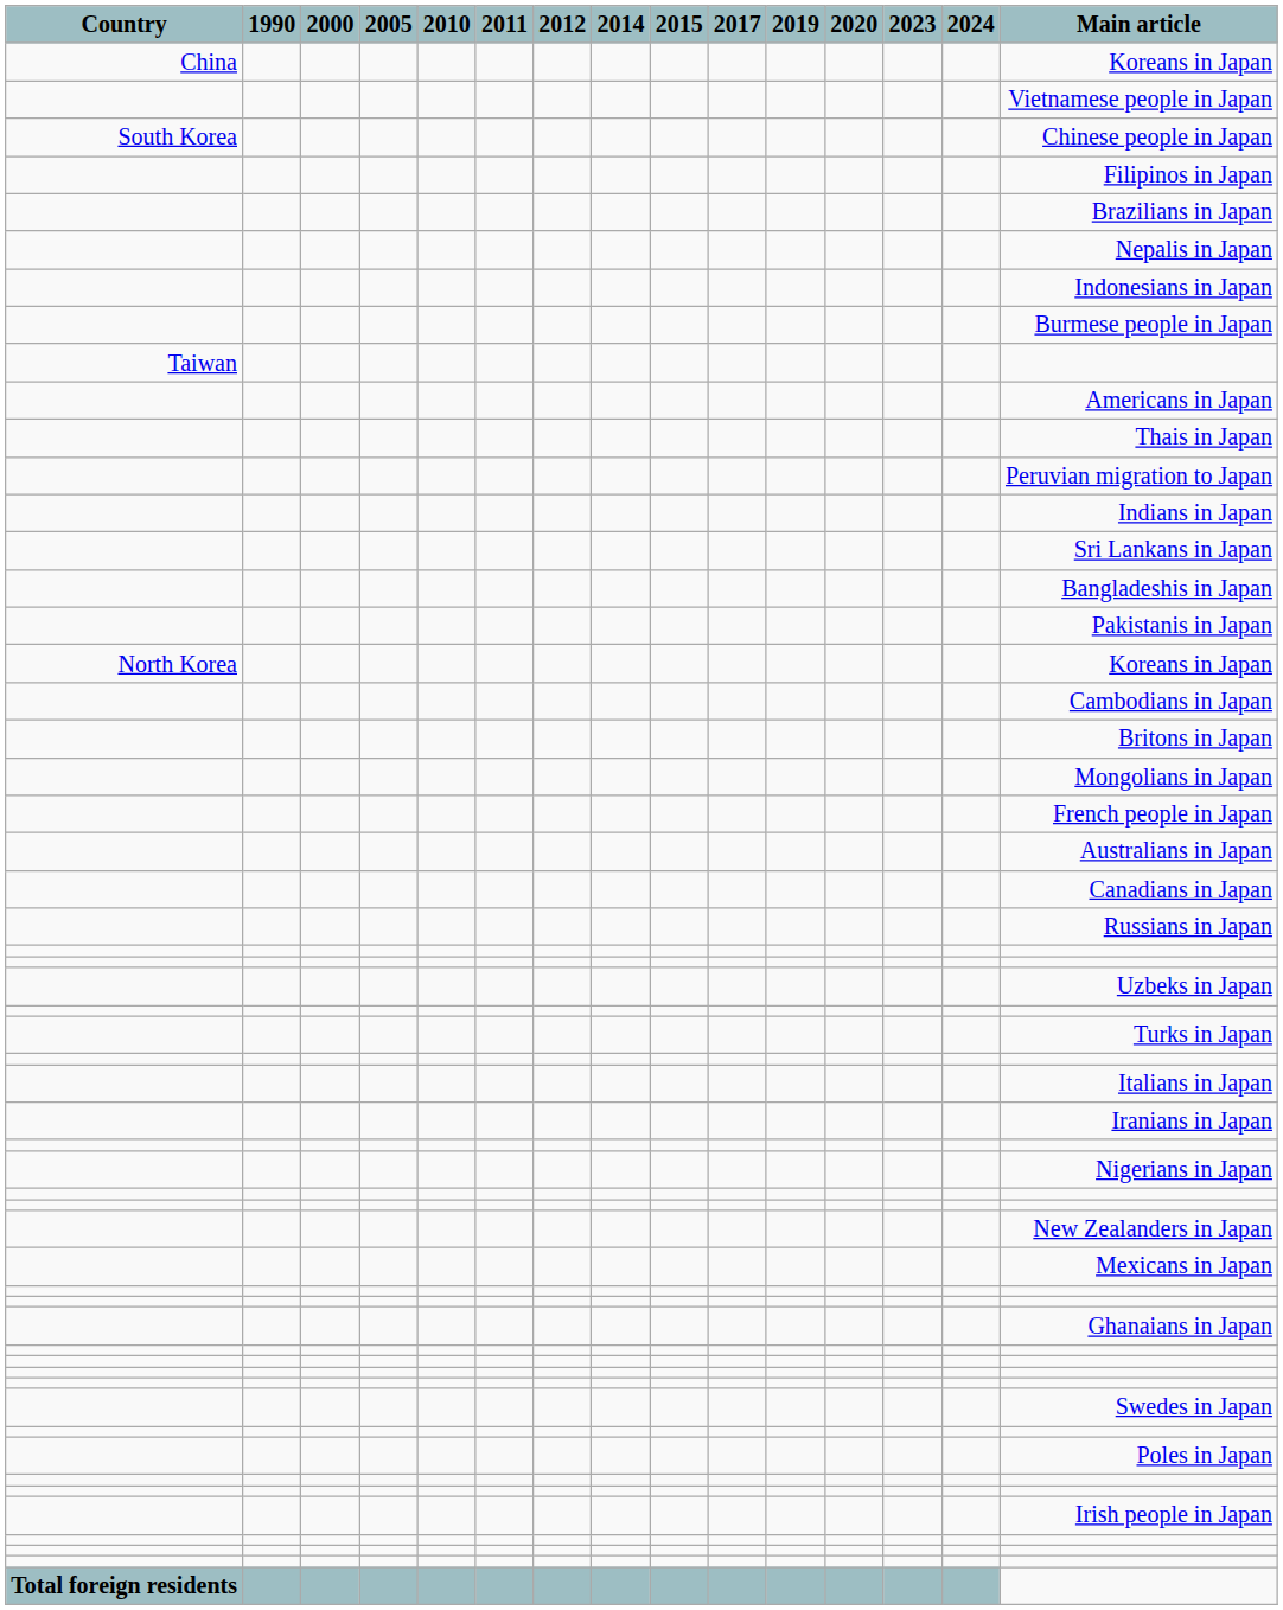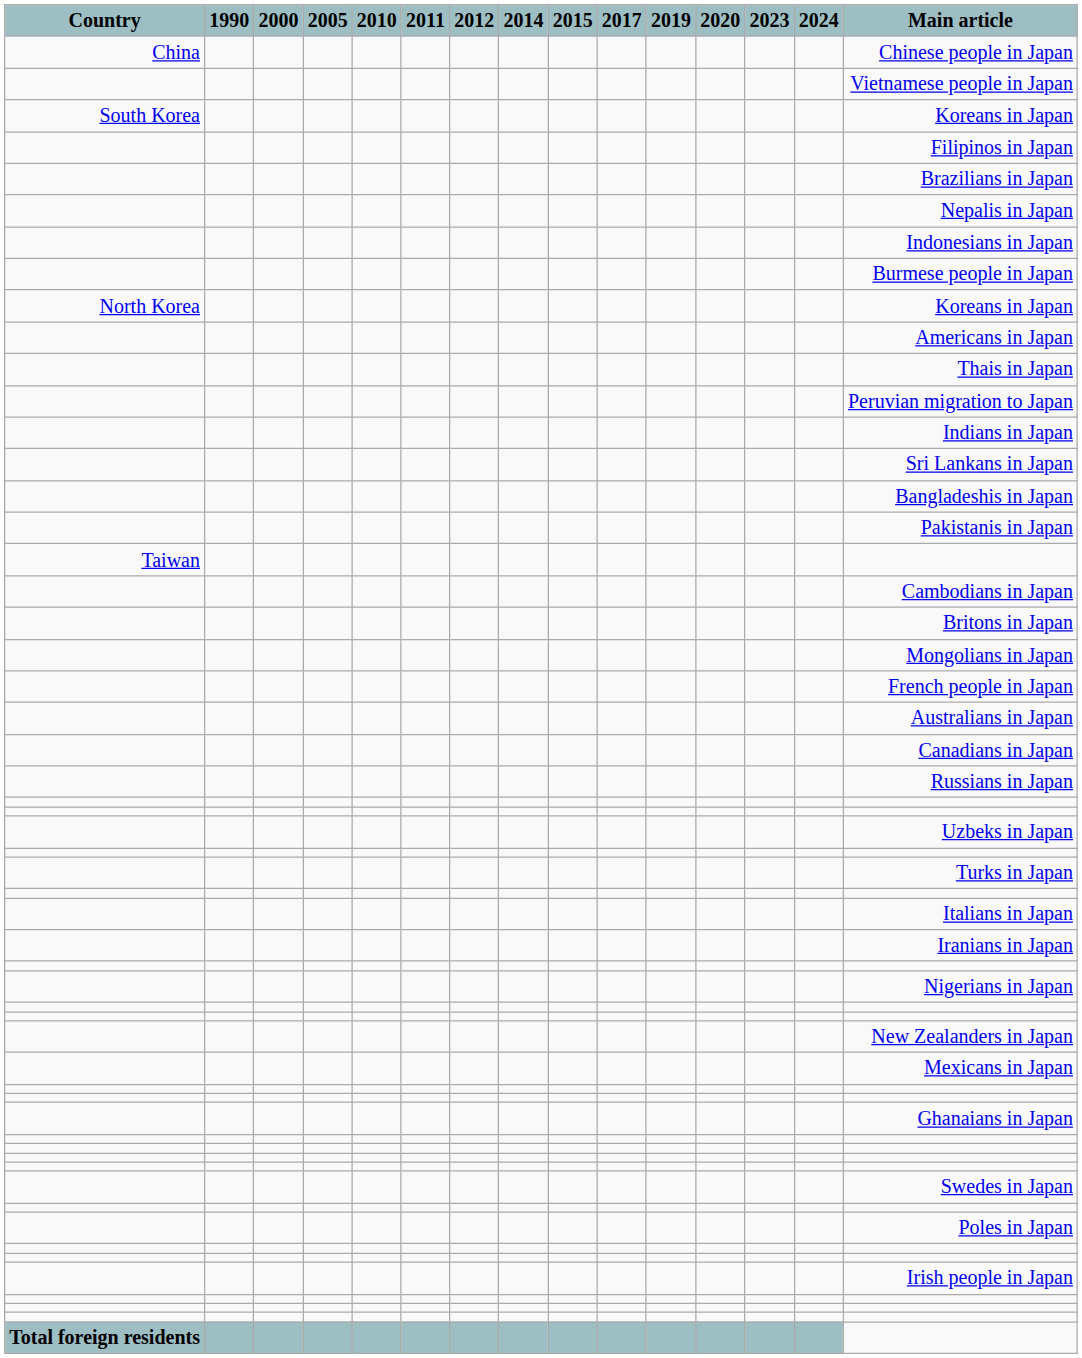China | Main article: Koreans in Japan -> Chinese people in Japan
South Korea | Main article: Chinese people in Japan -> Koreans in Japan
rows swapped: Taiwan <-> North Korea
